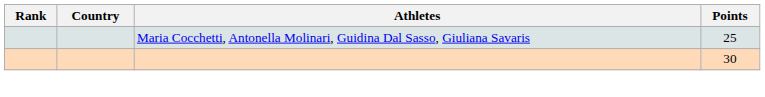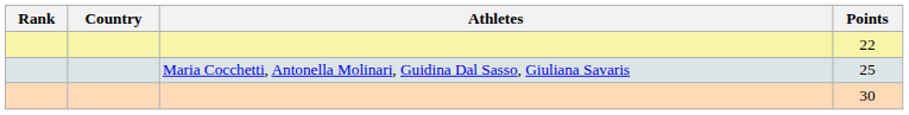+ row: 22
